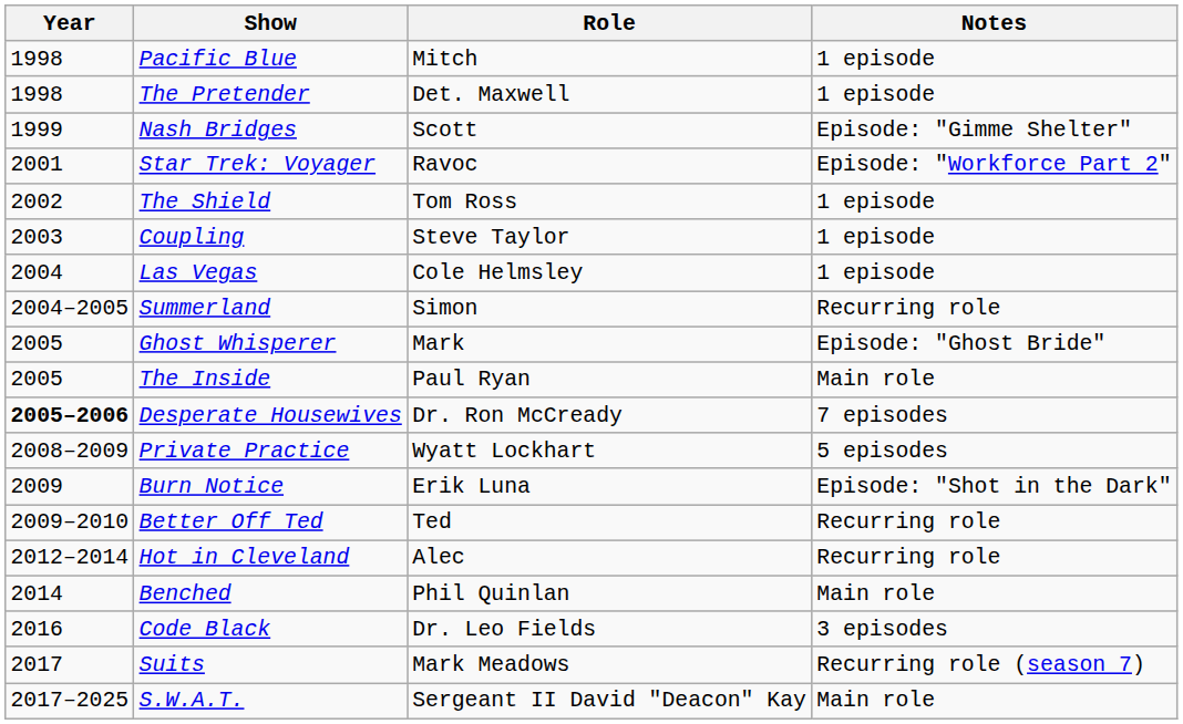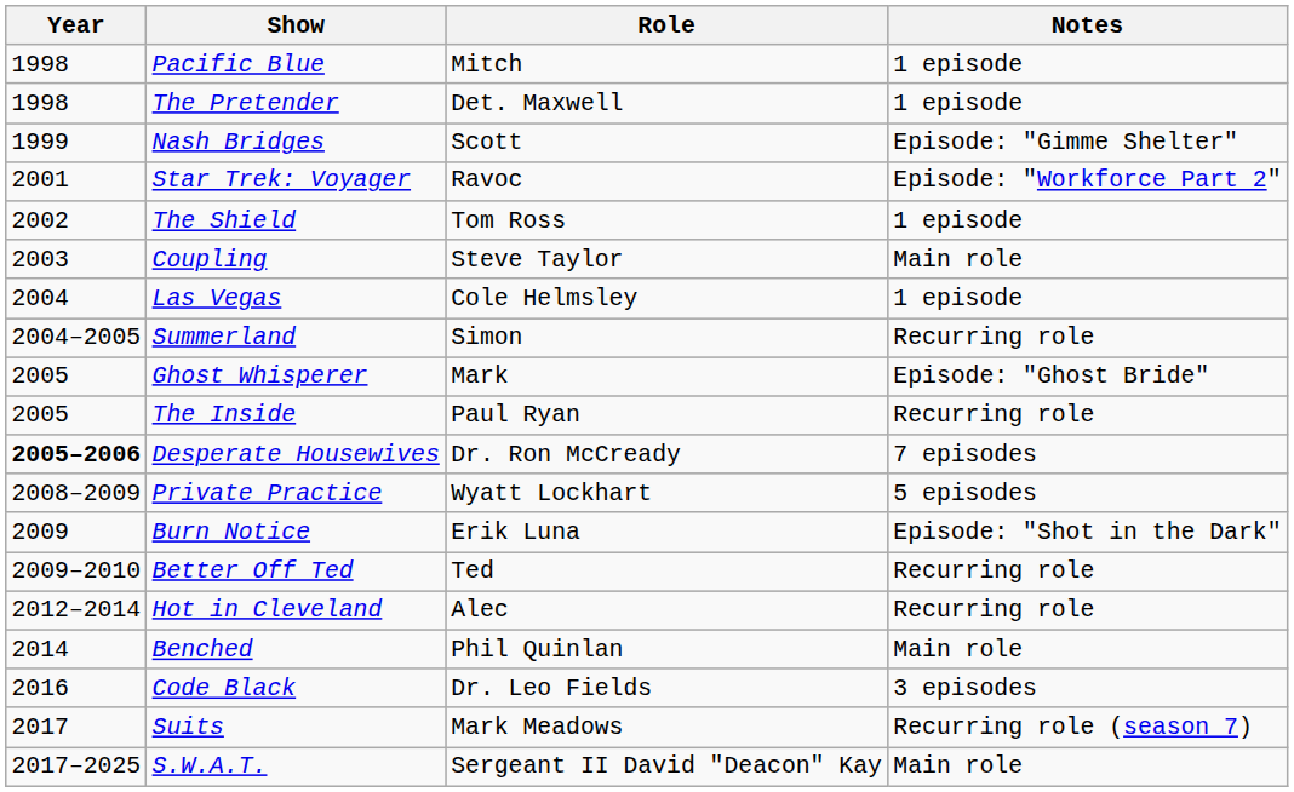Coupling | Notes: 1 episode -> Main role
The Inside | Notes: Main role -> Recurring role
